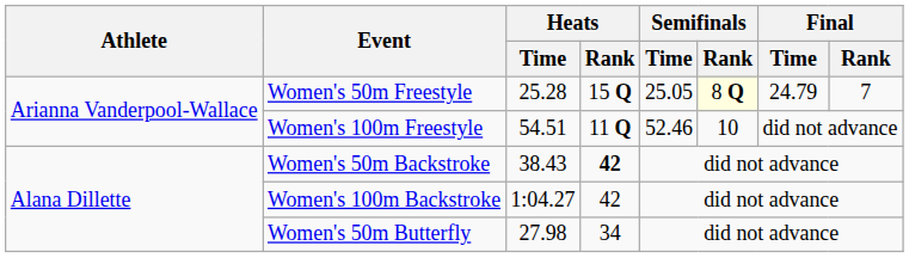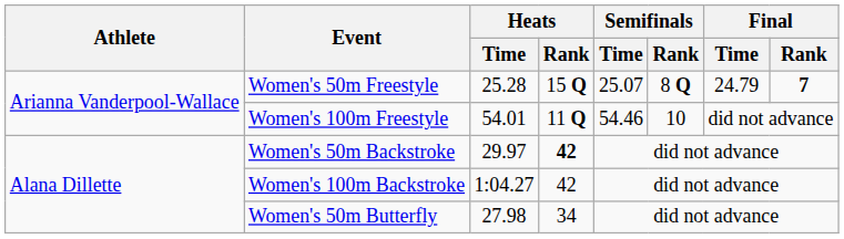Women's 50m Freestyle | Semifinals / Time: 25.05 -> 25.07
Women's 50m Freestyle | Semifinals / Rank: lightyellow background -> no background
Women's 50m Freestyle | Final / Rank: normal -> bold
Women's 100m Freestyle | Heats / Time: 54.51 -> 54.01
Women's 100m Freestyle | Semifinals / Time: 52.46 -> 54.46
Women's 50m Backstroke | Heats / Time: 38.43 -> 29.97
